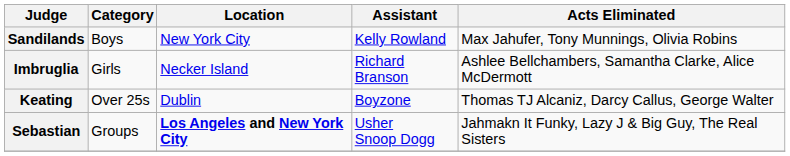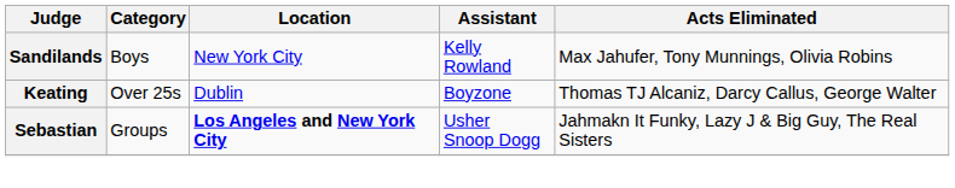- row: Imbruglia | Girls | Necker Island | Richard Branson | Ashlee Bellchambers, Samantha Clarke, Alice McDermott
